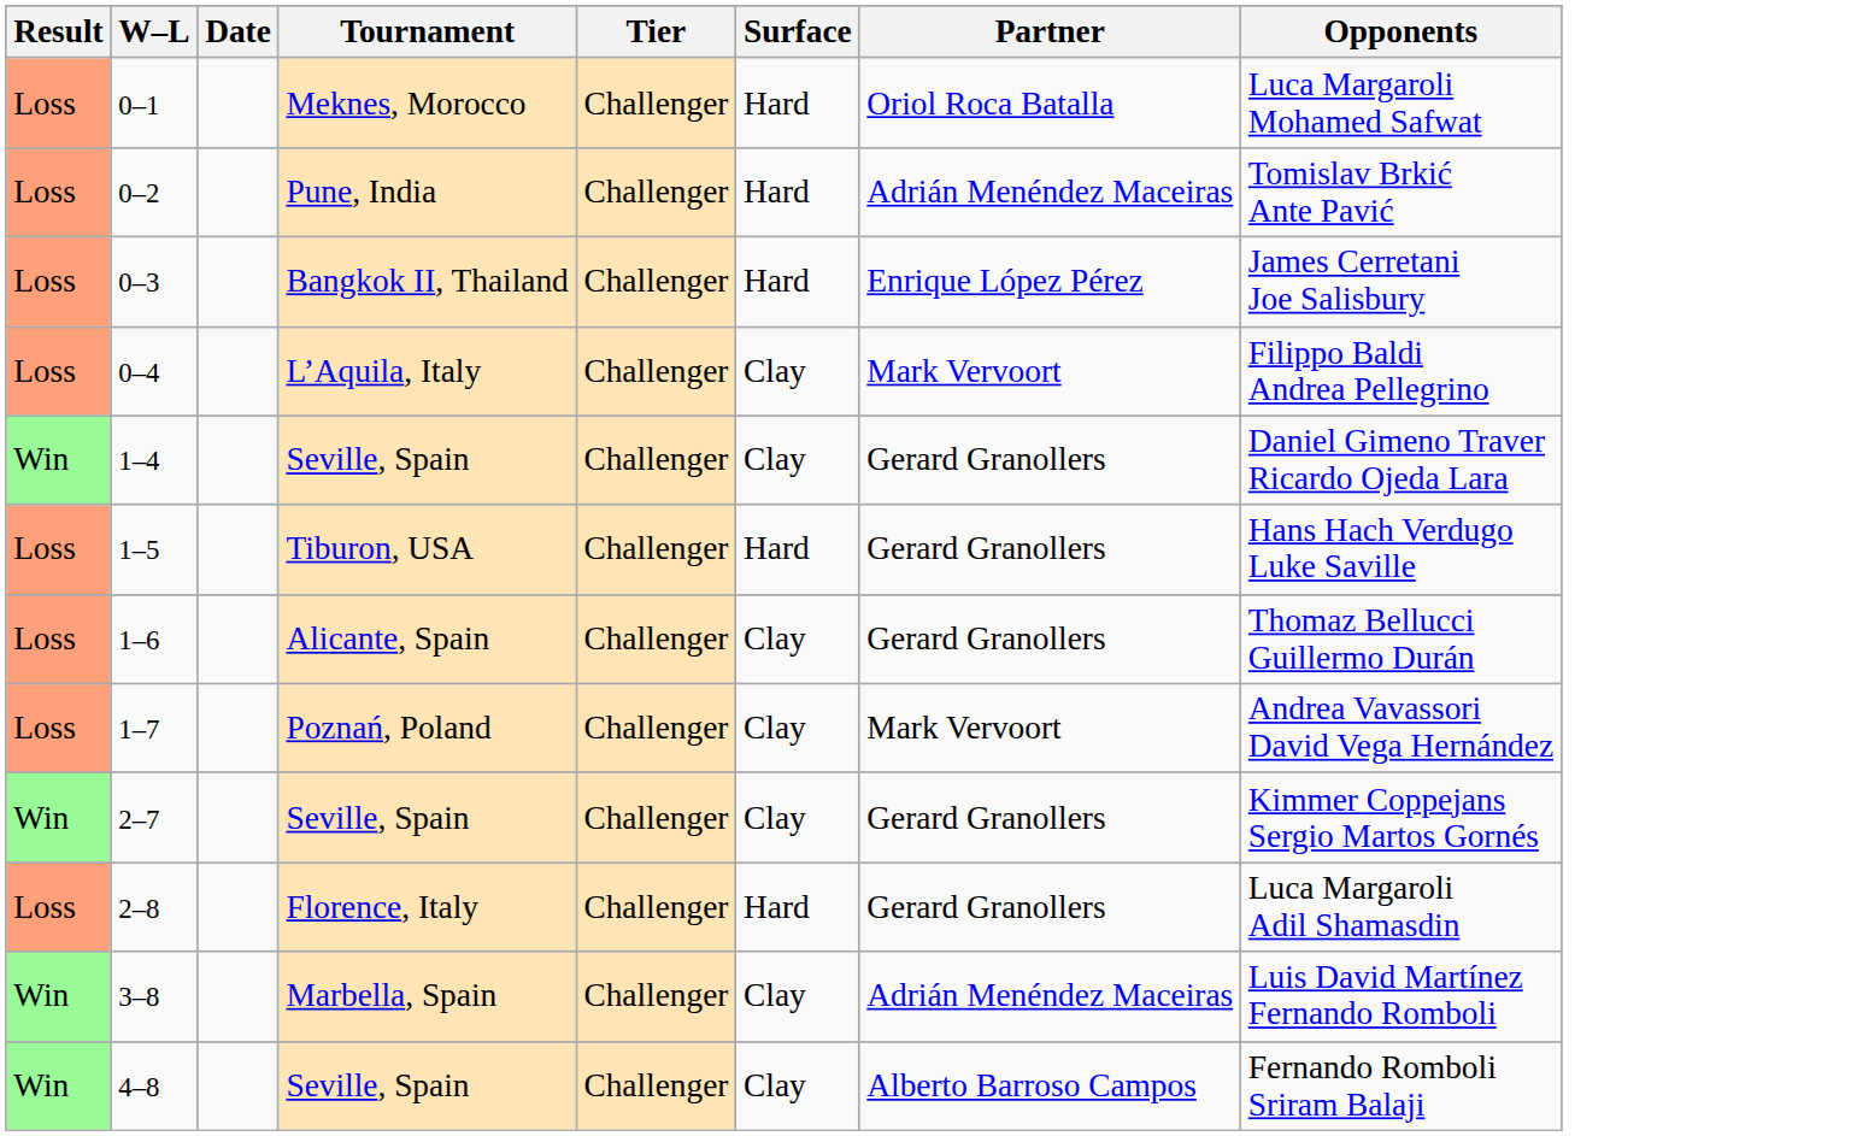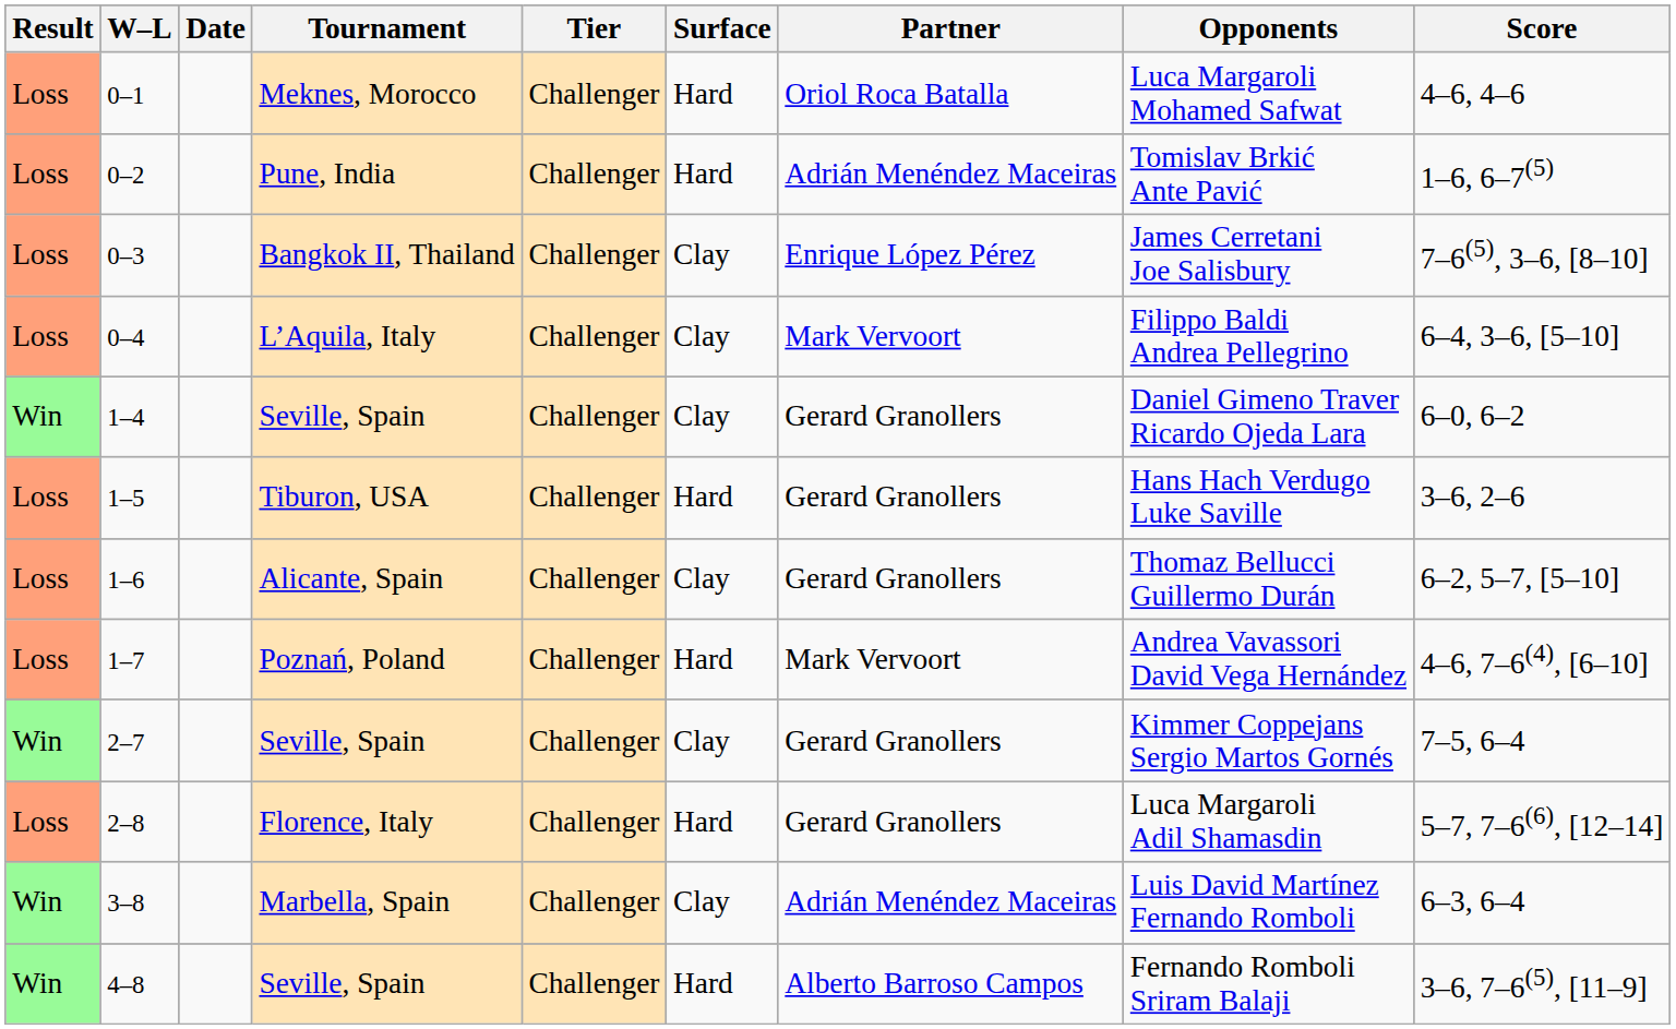+ column: Score | 4–6, 4–6 | 1–6, 6–7(5) | 7–6(5), 3–6, [8–10] | 6–4, 3–6, [5–10] | 6–0, 6–2 | 3–6, 2–6 | 6–2, 5–7, [5–10] | 4–6, 7–6(4), [6–10] | 7–5, 6–4 | 5–7, 7–6(6), [12–14] | 6–3, 6–4 | 3–6, 7–6(5), [11–9]
0–3 | Surface: Hard -> Clay
1–7 | Surface: Clay -> Hard
4–8 | Surface: Clay -> Hard
